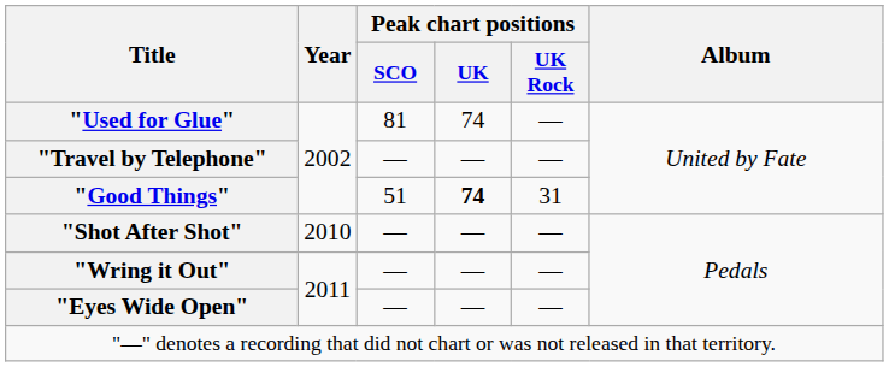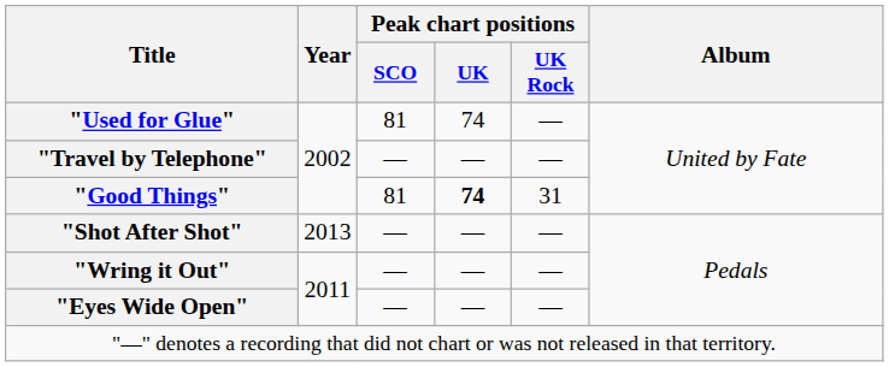"Good Things" | Peak chart positions / SCO: 51 -> 81
"Shot After Shot" | Year: 2010 -> 2013
